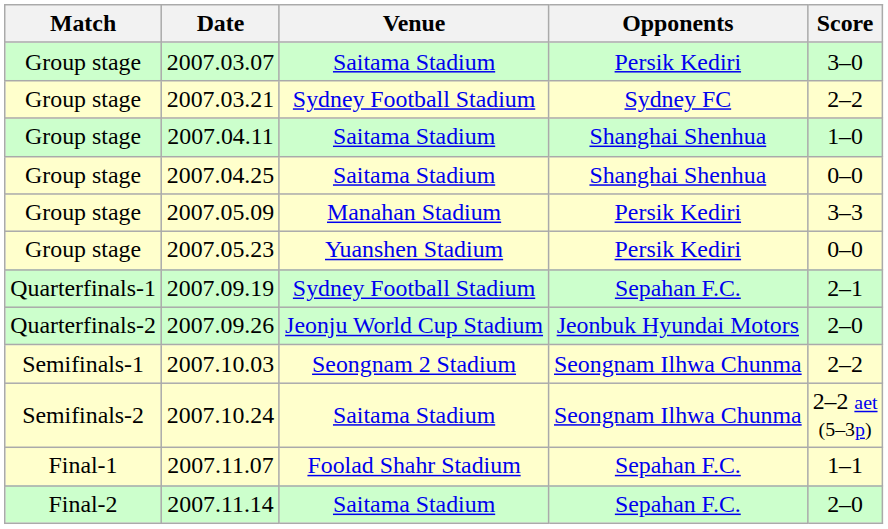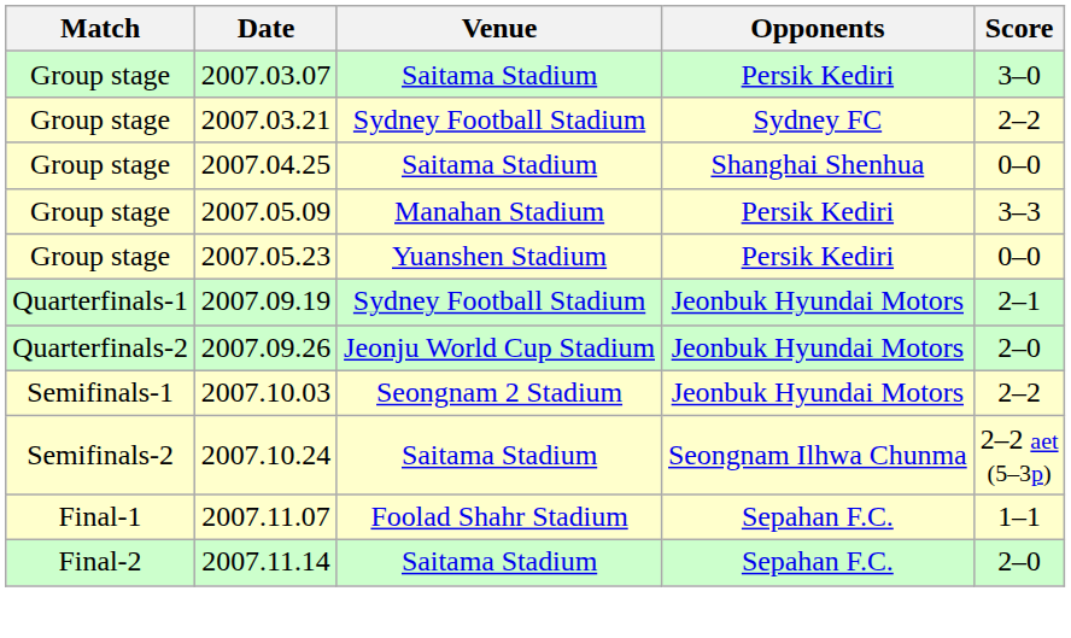- row: Group stage | 2007.04.11 | Saitama Stadium | Shanghai Shenhua | 1–0
2007.09.19 | Opponents: Sepahan F.C. -> Jeonbuk Hyundai Motors
2007.10.03 | Opponents: Seongnam Ilhwa Chunma -> Jeonbuk Hyundai Motors
